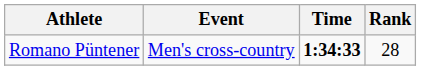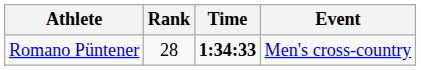columns swapped: Event <-> Rank
